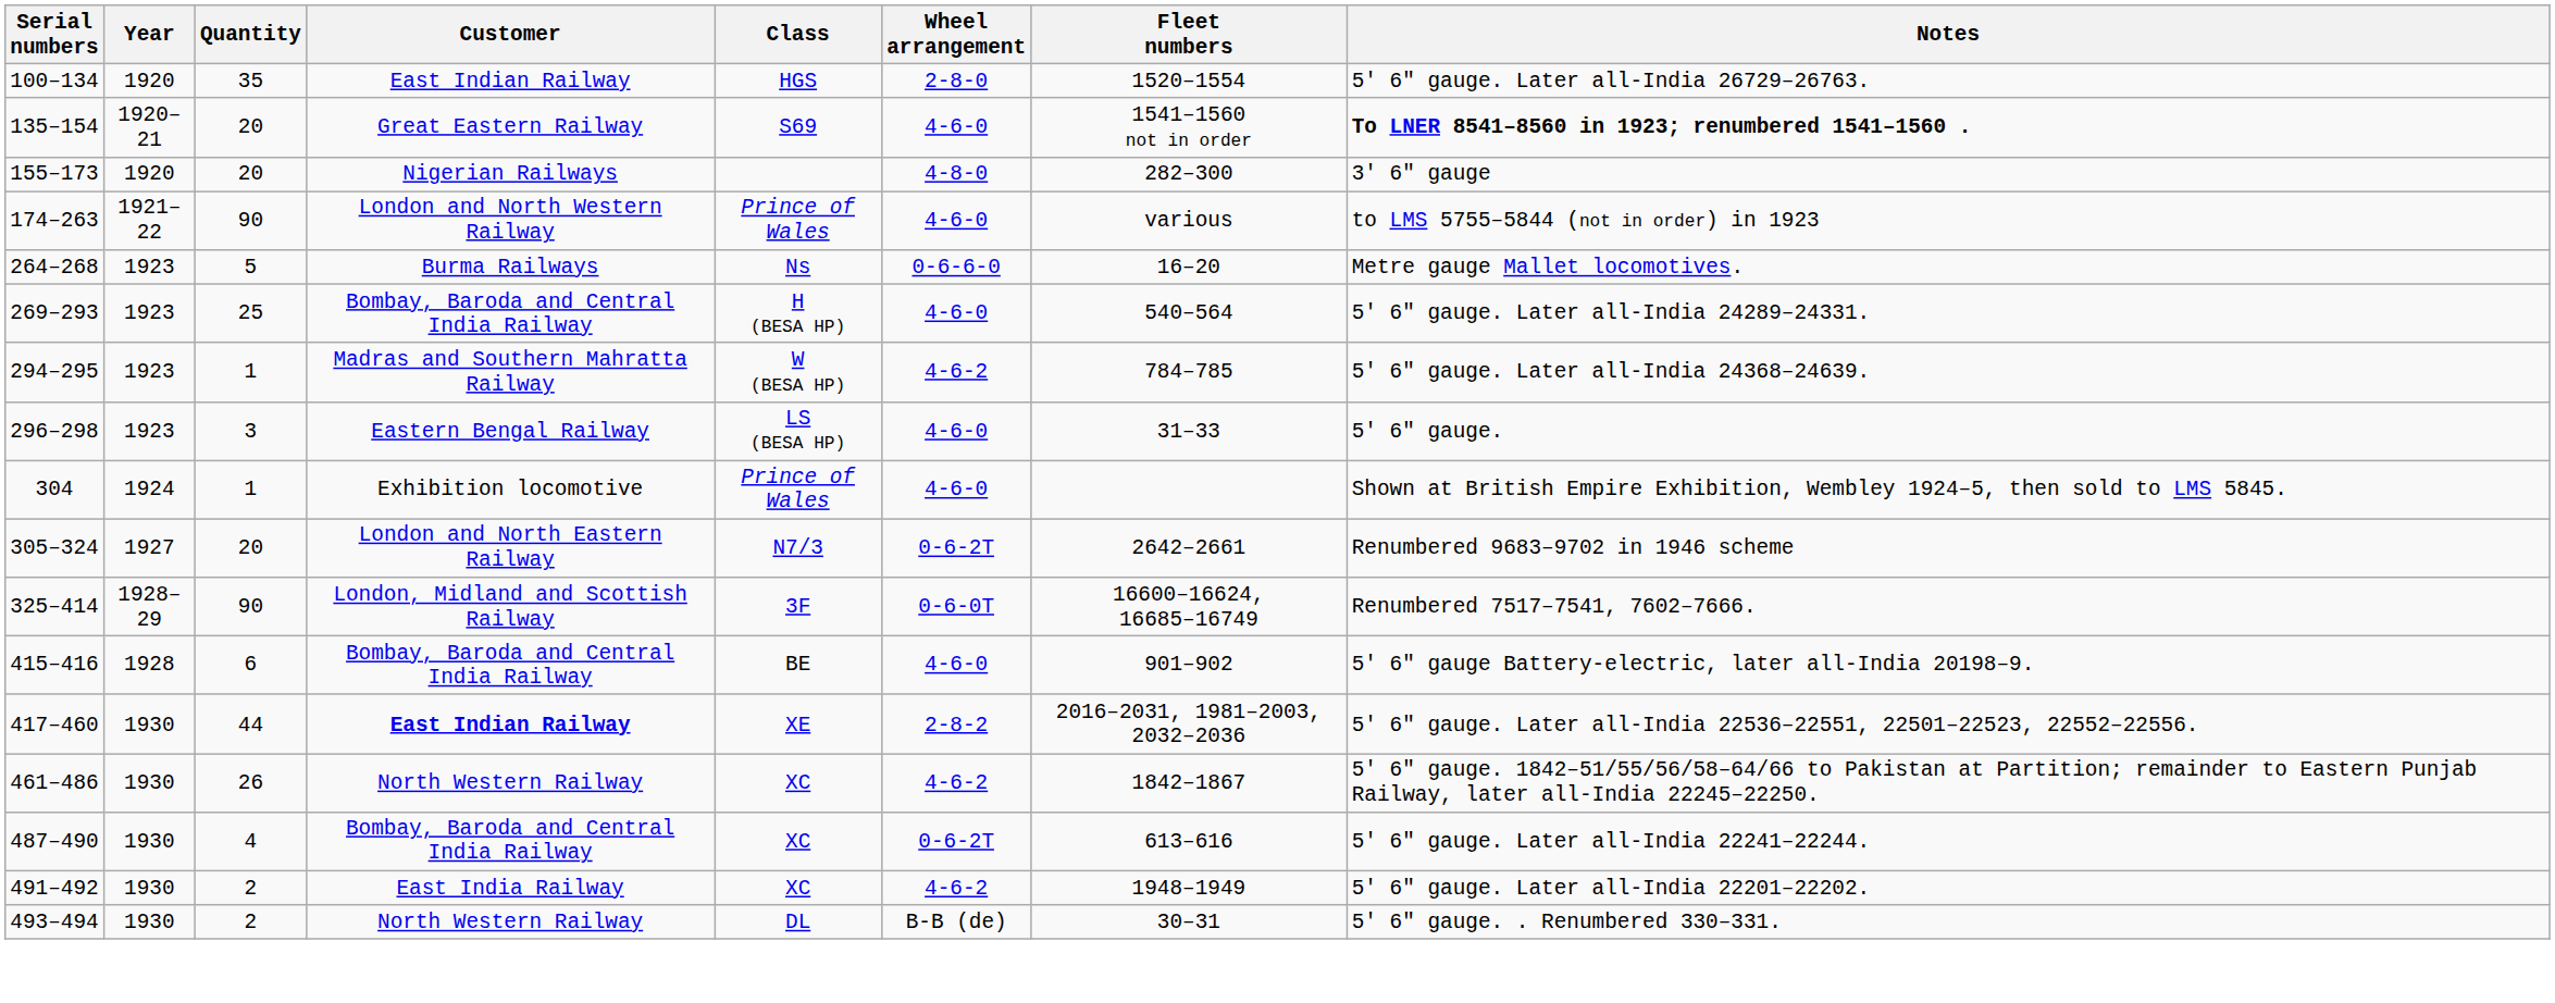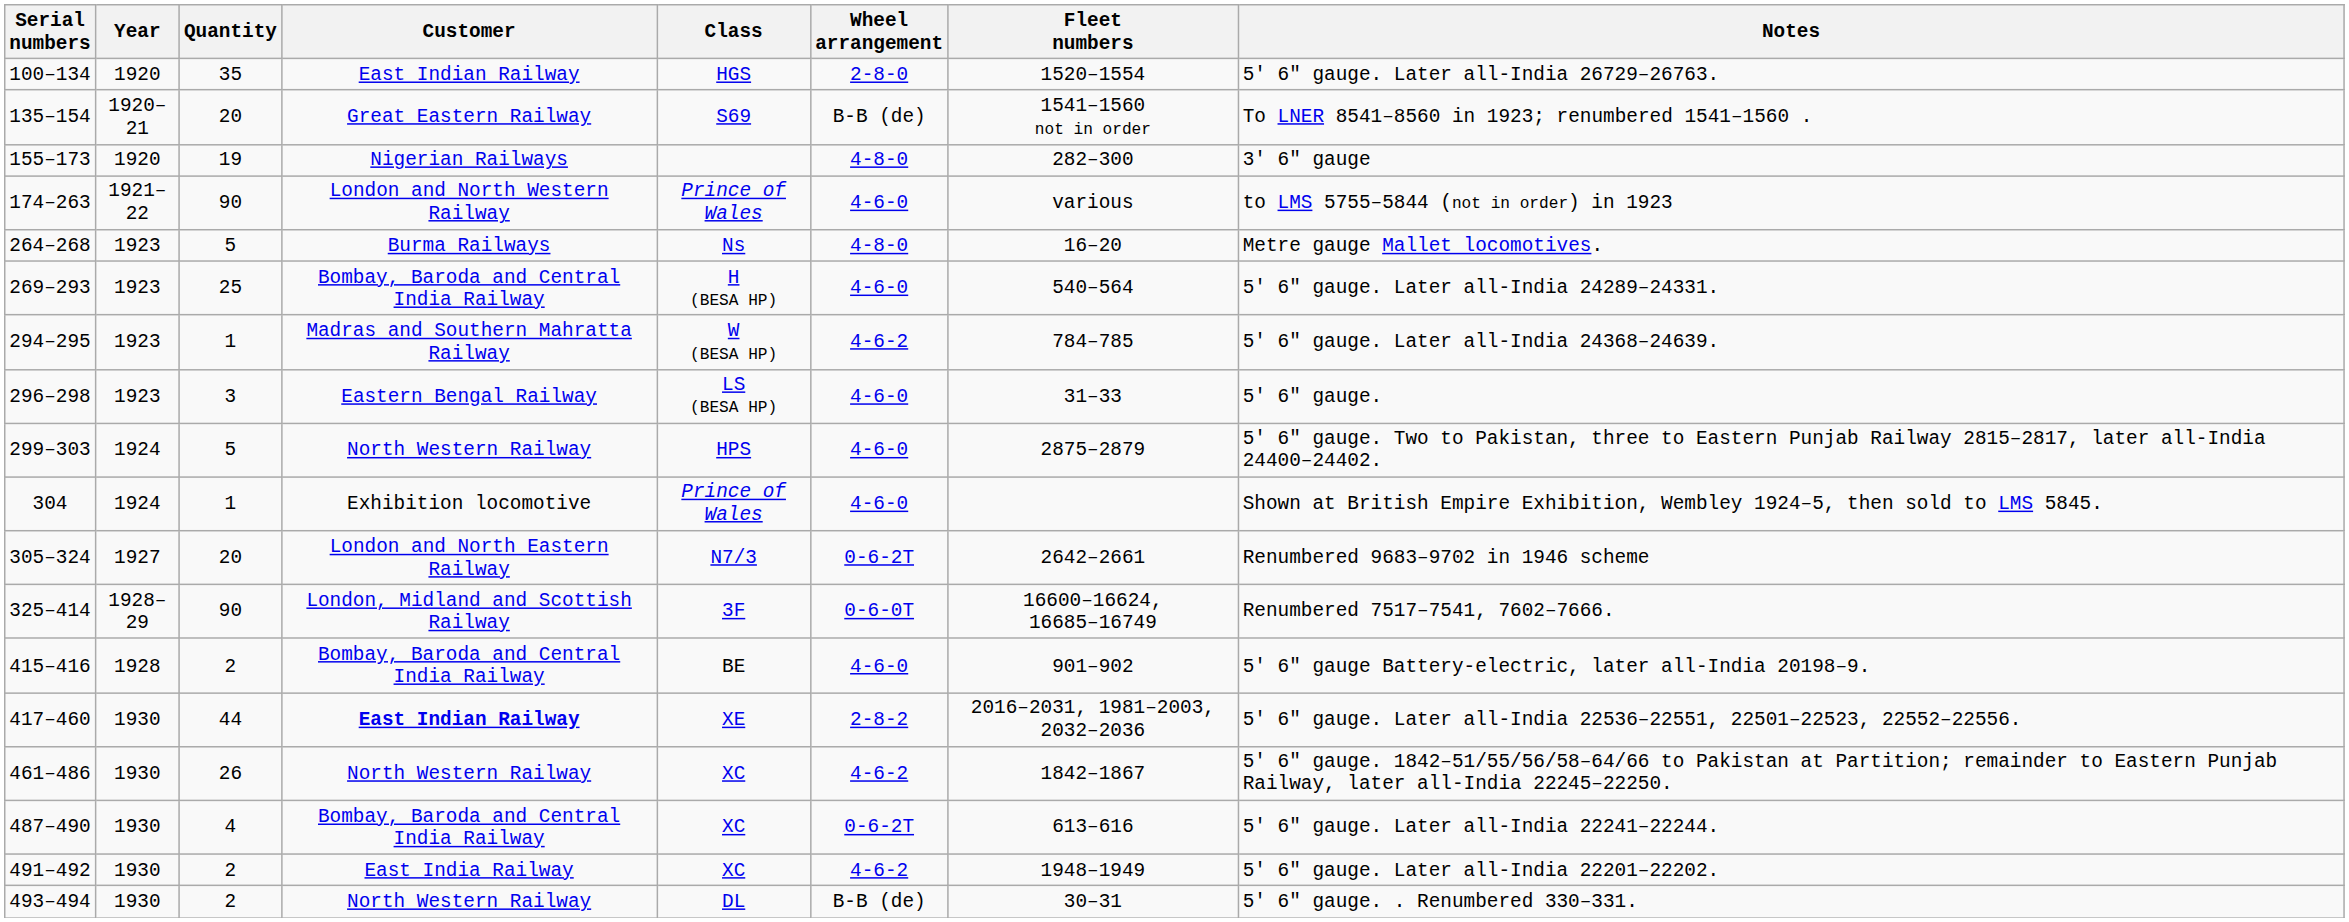135–154 | Wheel arrangement: 4-6-0 -> B-B (de)
135–154 | Notes: bold -> normal
155–173 | Quantity: 20 -> 19
264–268 | Wheel arrangement: 0-6-6-0 -> 4-8-0
+ row: 299–303 | 1924 | 5 | North Western Railway | HPS | 4-6-0 | 2875–2879 | 5' 6" gauge. Two to Pakistan, three to Eastern Punjab Railway 2815–2817, later all-India 24400–24402.
415–416 | Quantity: 6 -> 2
